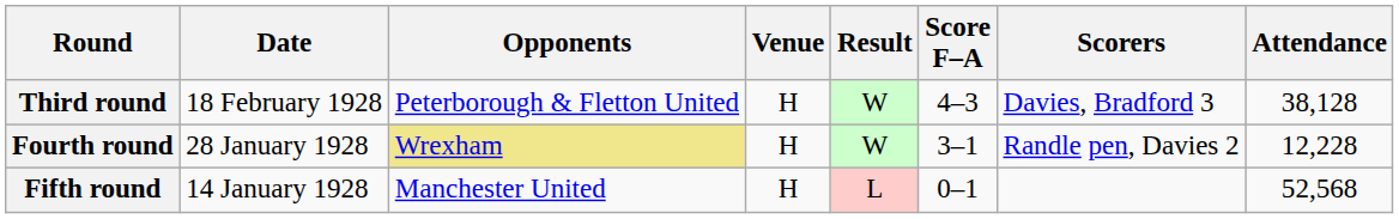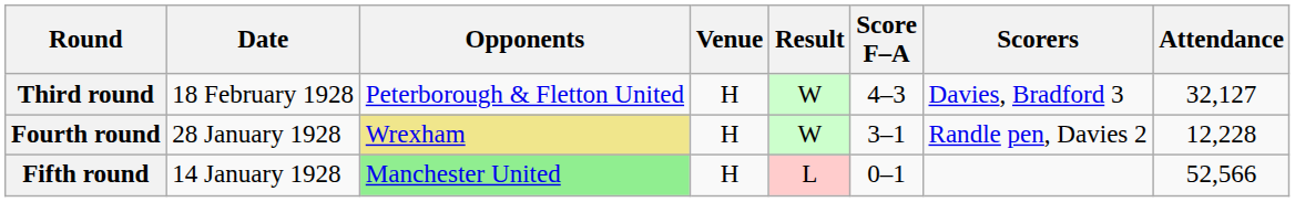Third round | Attendance: 38,128 -> 32,127
Fifth round | Opponents: no background -> lightgreen background
Fifth round | Attendance: 52,568 -> 52,566
